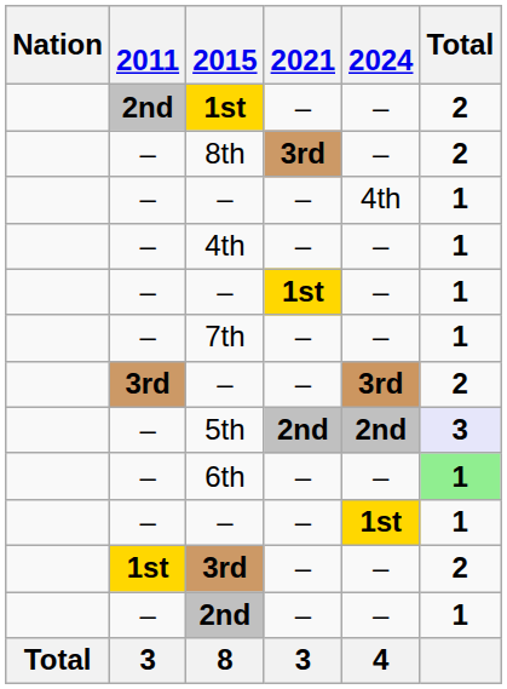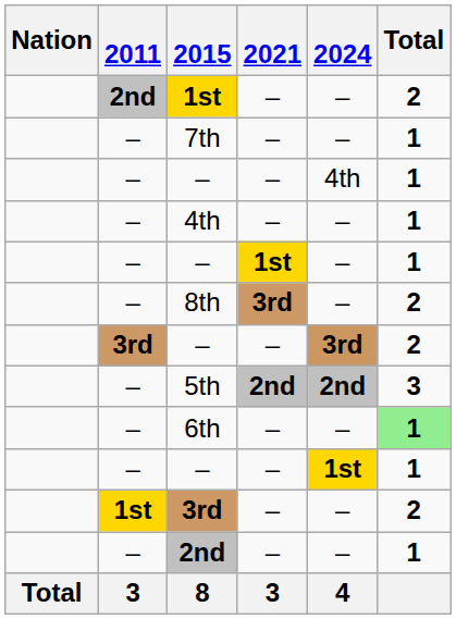rows swapped: 8th <-> 7th
5th | Total: lavender background -> no background
